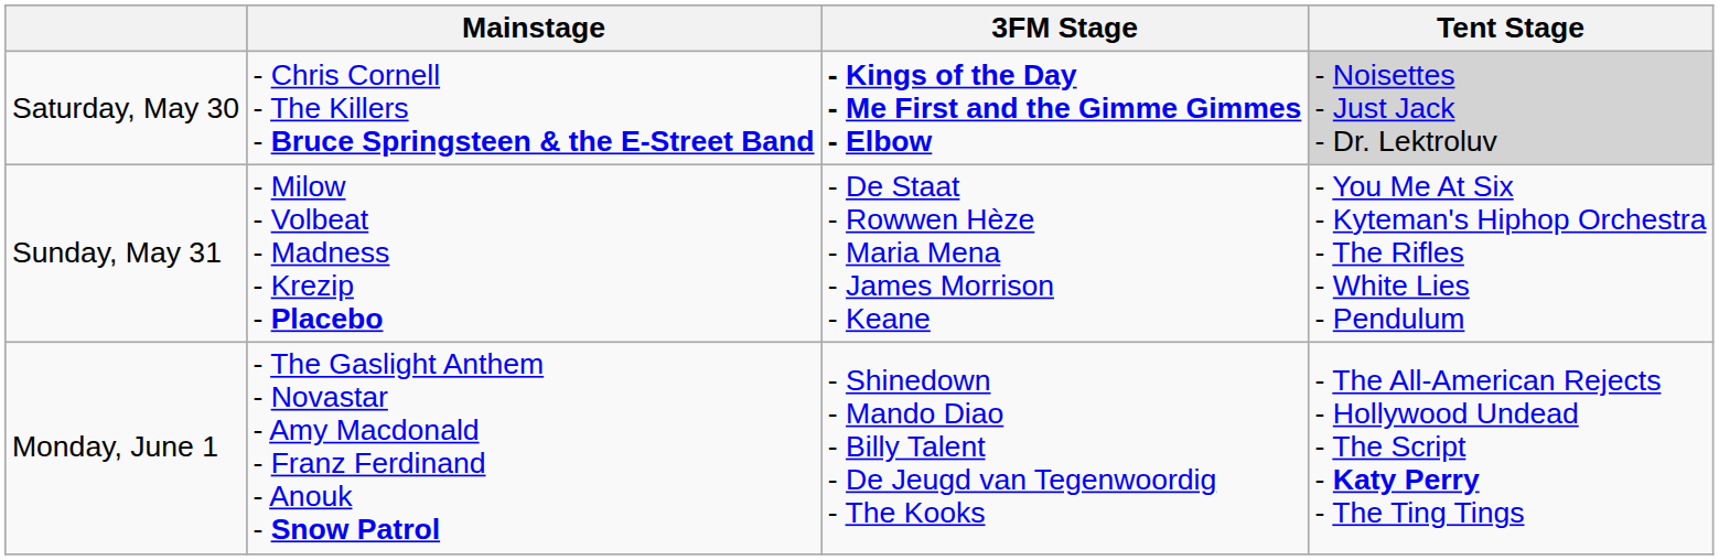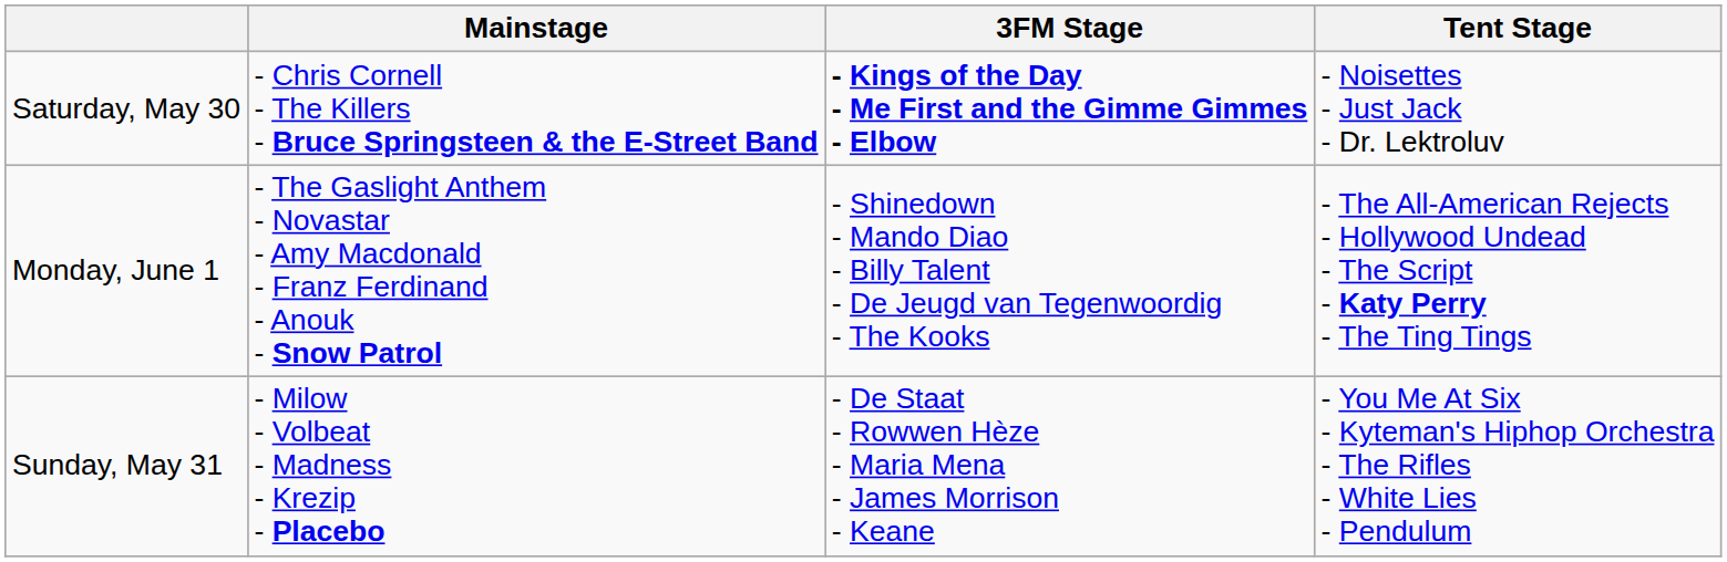Saturday, May 30 | Tent Stage: lightgrey background -> no background
rows swapped: Sunday, May 31 <-> Monday, June 1
